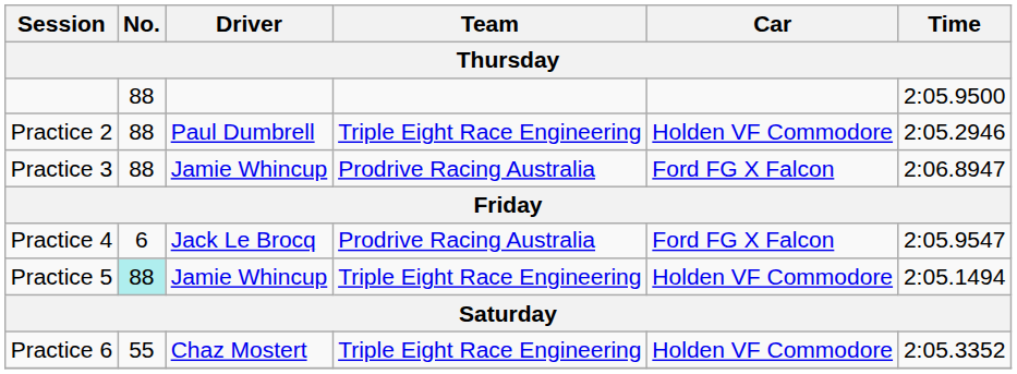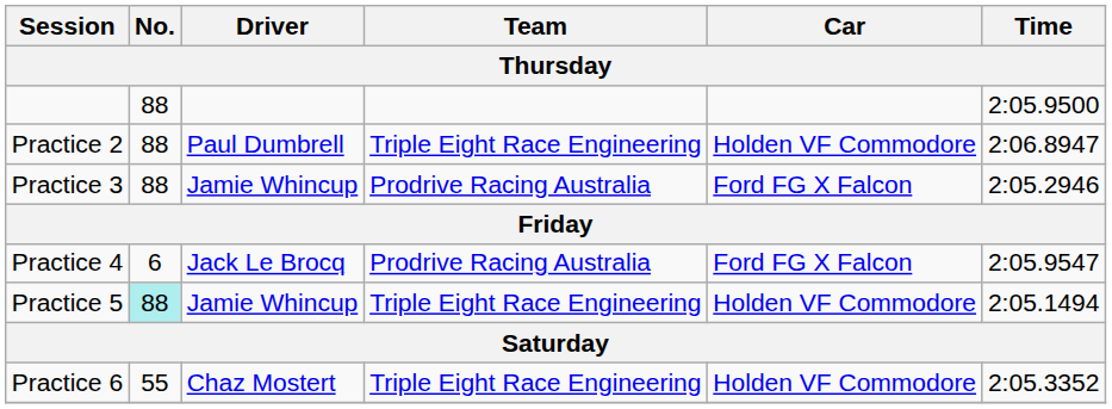Practice 2 | Time: 2:05.2946 -> 2:06.8947
Practice 3 | Time: 2:06.8947 -> 2:05.2946
